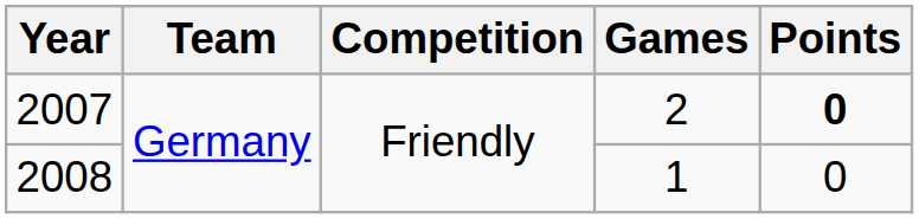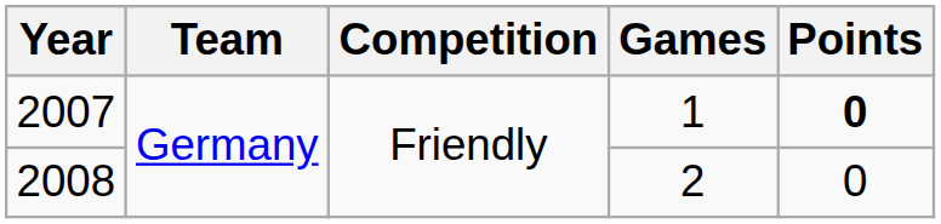2007 | Games: 2 -> 1
2008 | Games: 1 -> 2
